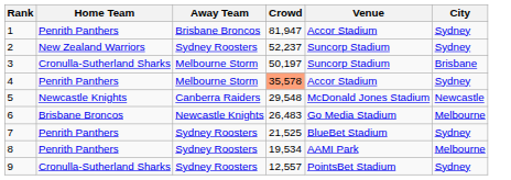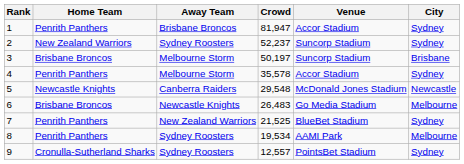3 | Home Team: Cronulla-Sutherland Sharks -> Brisbane Broncos
4 | Crowd: lightsalmon background -> no background
7 | Away Team: Sydney Roosters -> New Zealand Warriors
